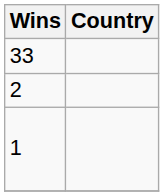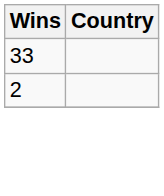- row: 1
